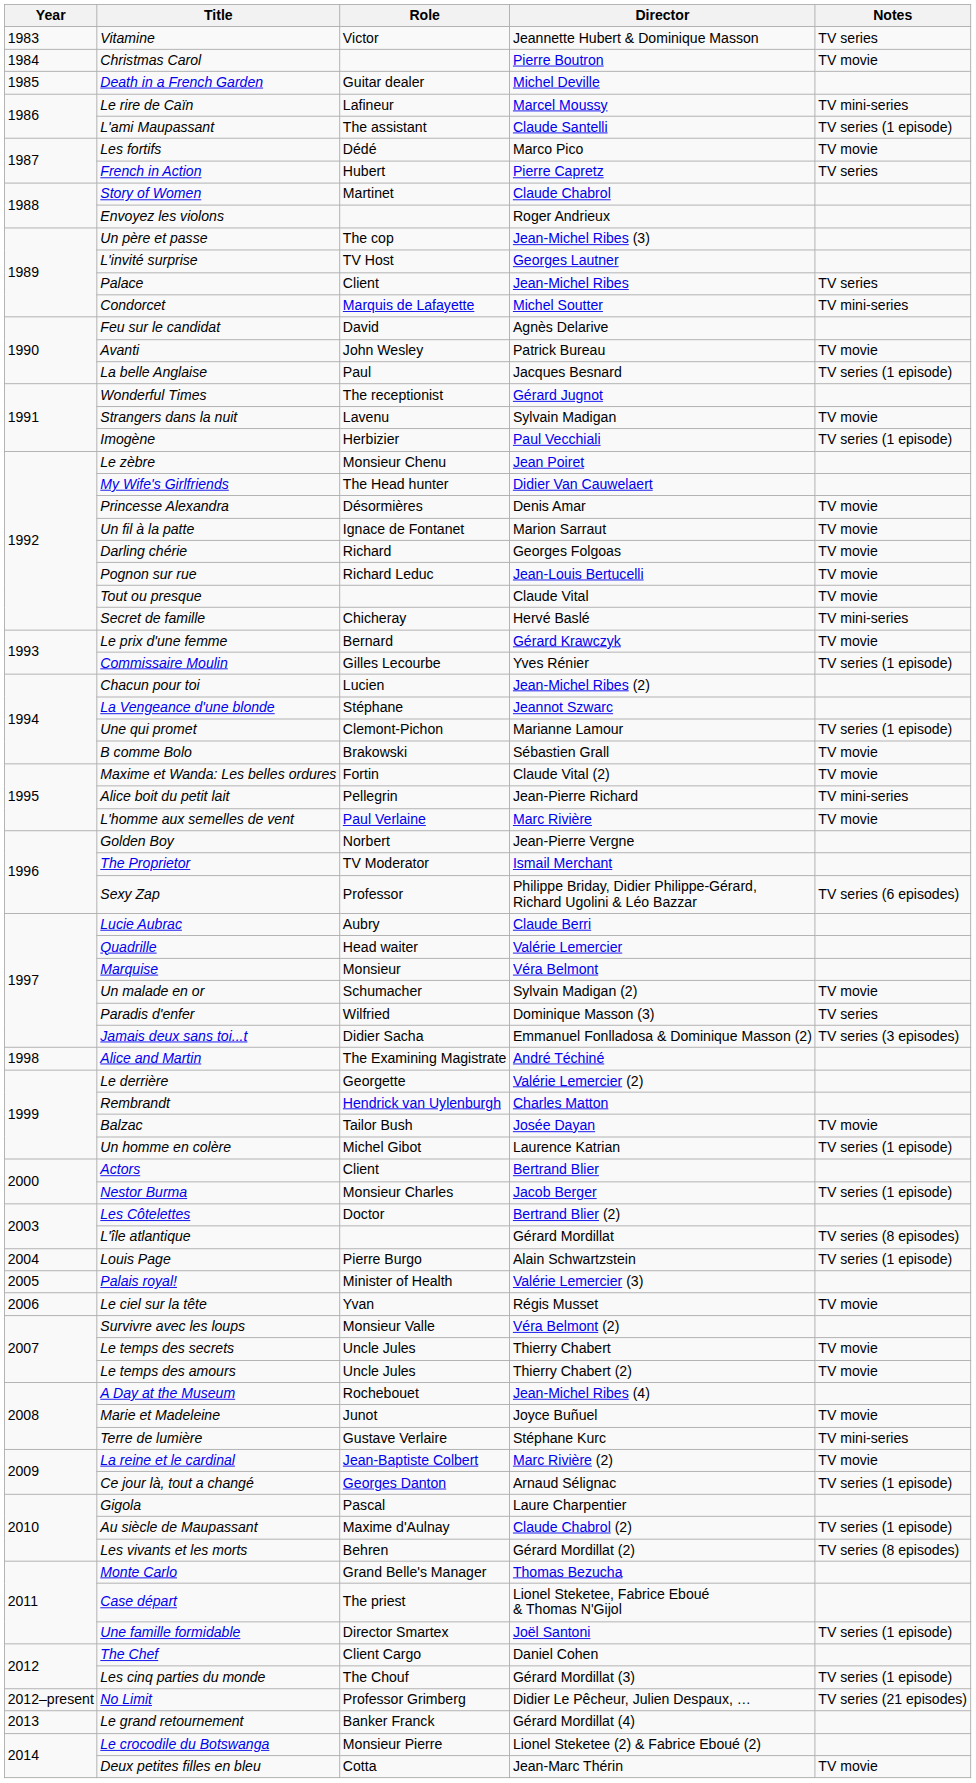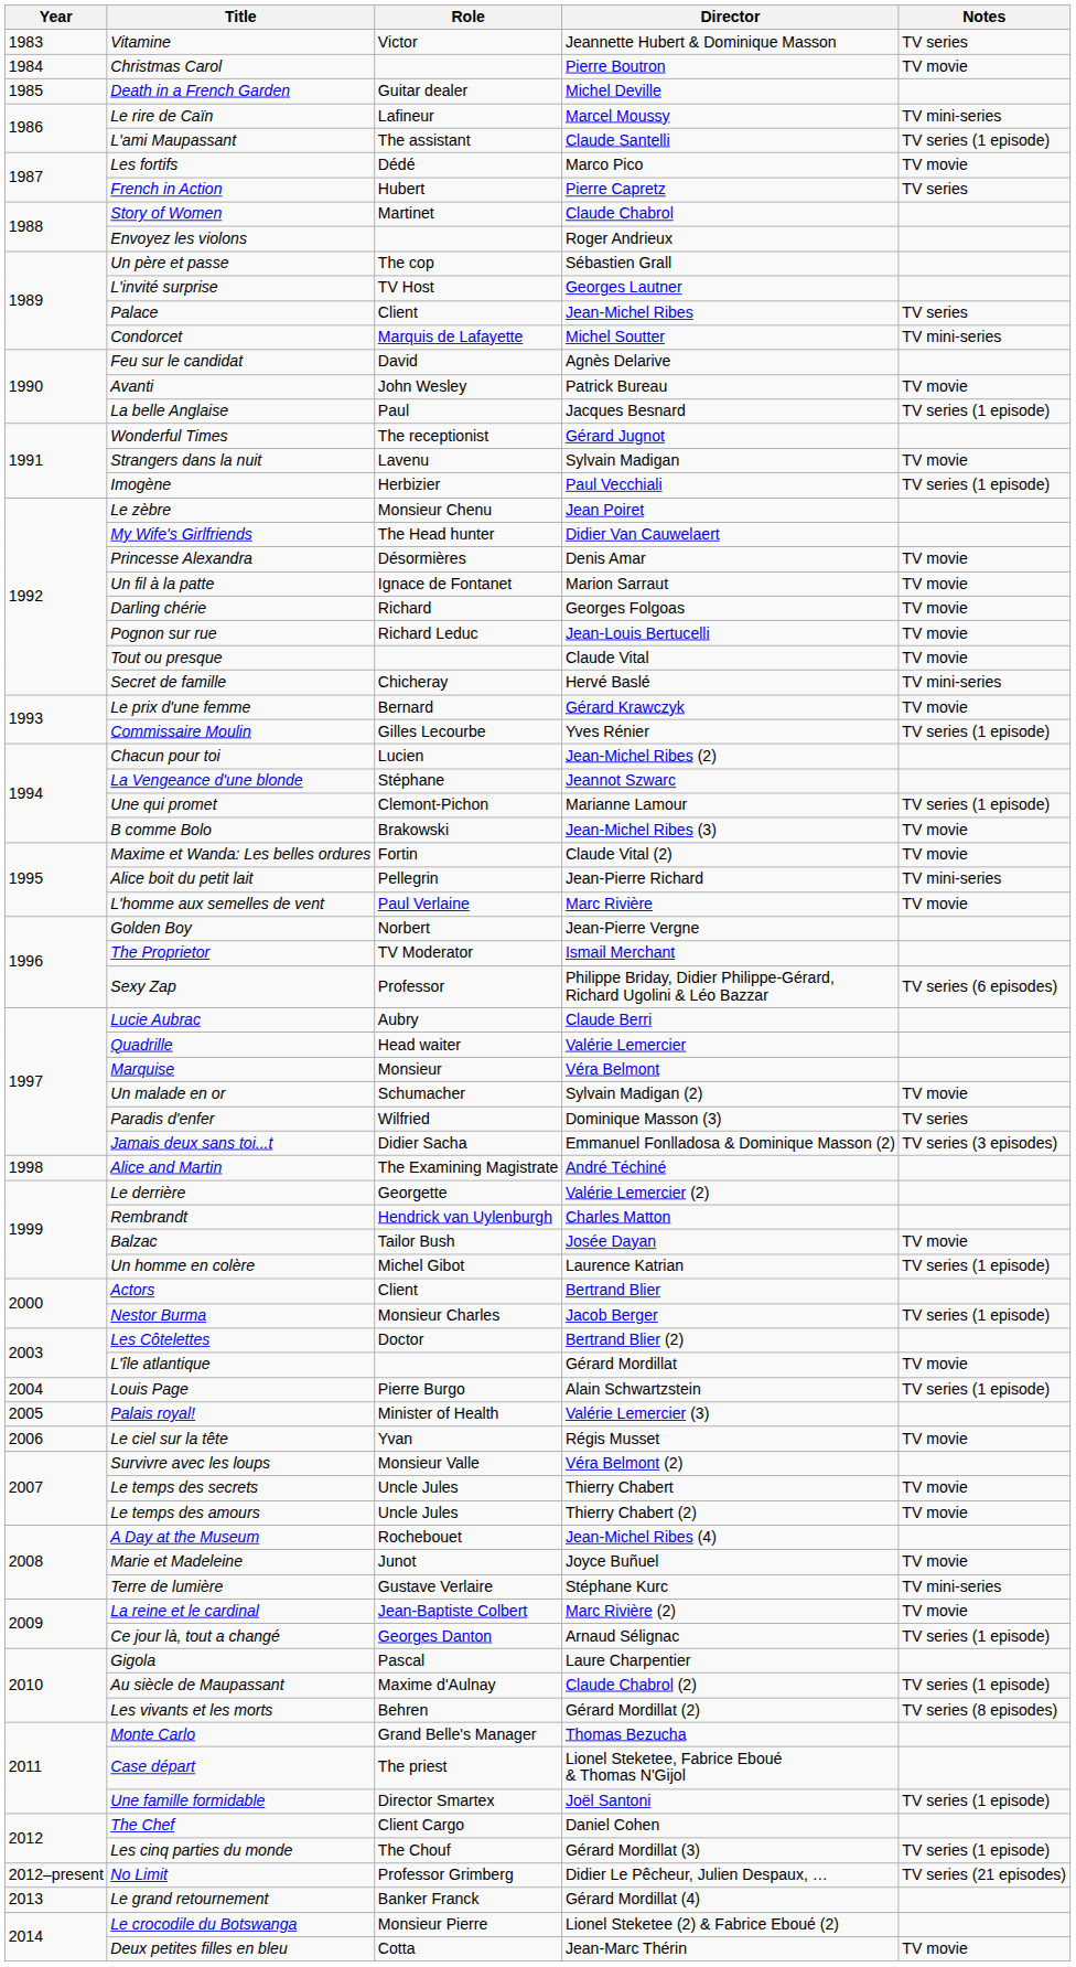Un père et passe | Director: Jean-Michel Ribes (3) -> Sébastien Grall
B comme Bolo | Director: Sébastien Grall -> Jean-Michel Ribes (3)
L'île atlantique | Notes: TV series (8 episodes) -> TV movie
